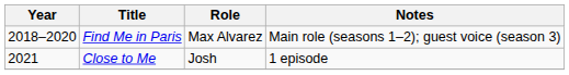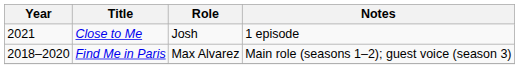rows swapped: Find Me in Paris <-> Close to Me
